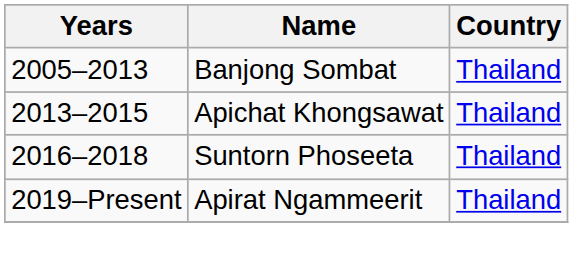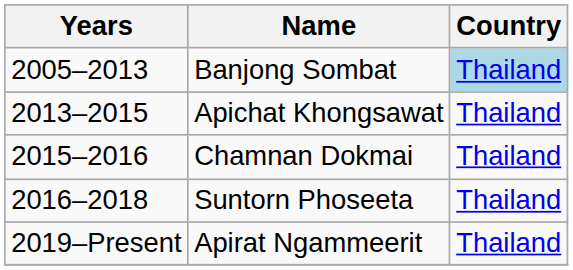Banjong Sombat | Country: no background -> lightblue background
+ row: 2015–2016 | Chamnan Dokmai | Thailand
